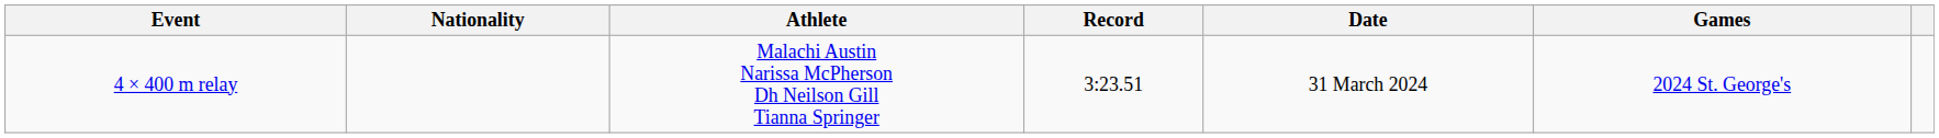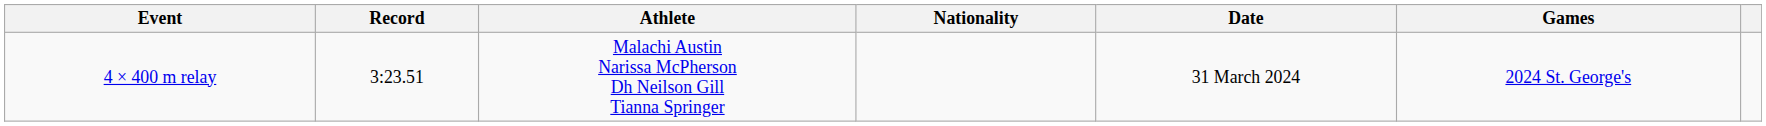columns swapped: Record <-> Nationality
